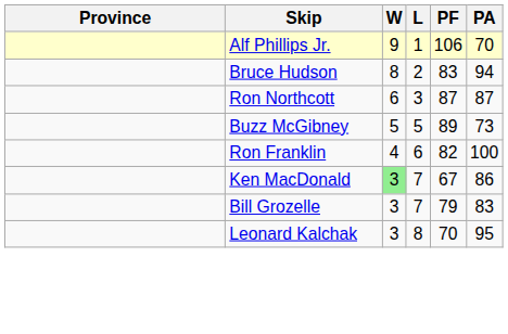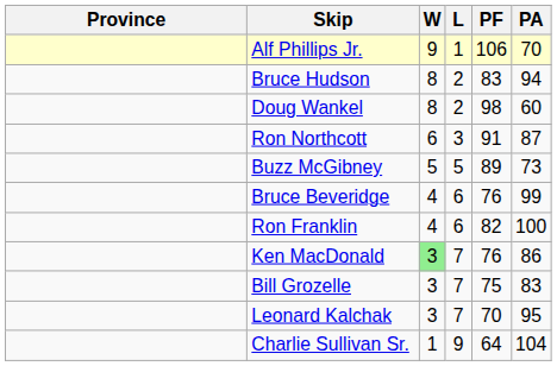+ row: Doug Wankel | 8 | 2 | 98 | 60
Ron Northcott | PF: 87 -> 91
+ row: Bruce Beveridge | 4 | 6 | 76 | 99
Ken MacDonald | PF: 67 -> 76
Bill Grozelle | PF: 79 -> 75
Leonard Kalchak | L: 8 -> 7
+ row: Charlie Sullivan Sr. | 1 | 9 | 64 | 104
